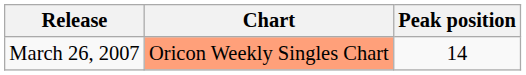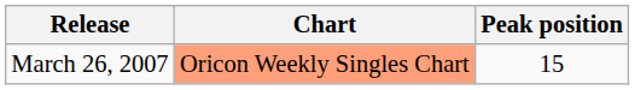March 26, 2007 | Peak position: 14 -> 15
